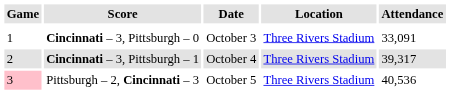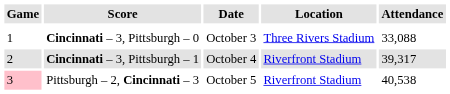Cincinnati – 3, Pittsburgh – 0 | Attendance: 33,091 -> 33,088
Cincinnati – 3, Pittsburgh – 1 | Location: Three Rivers Stadium -> Riverfront Stadium
Pittsburgh – 2, Cincinnati – 3 | Location: Three Rivers Stadium -> Riverfront Stadium
Pittsburgh – 2, Cincinnati – 3 | Attendance: 40,536 -> 40,538
